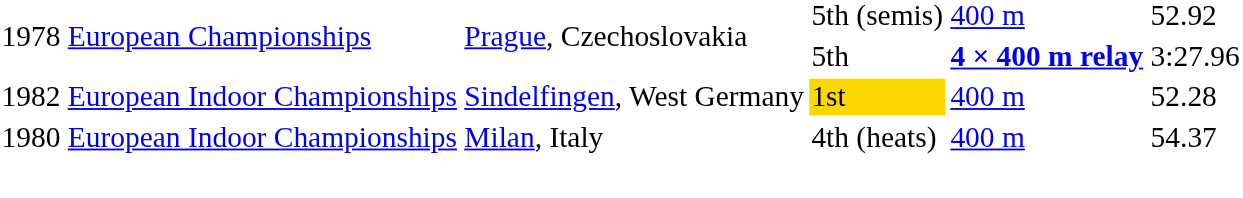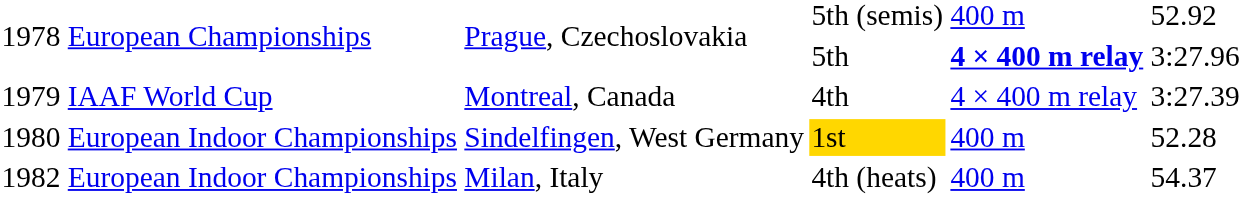+ row: 1979 | IAAF World Cup | Montreal, Canada | 4th | 4 × 400 m relay | 3:27.39
Sindelfingen, West Germany | column 1: 1982 -> 1980
Milan, Italy | column 1: 1980 -> 1982
